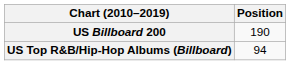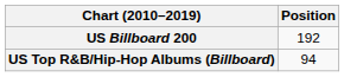US Billboard 200 | Position: 190 -> 192
